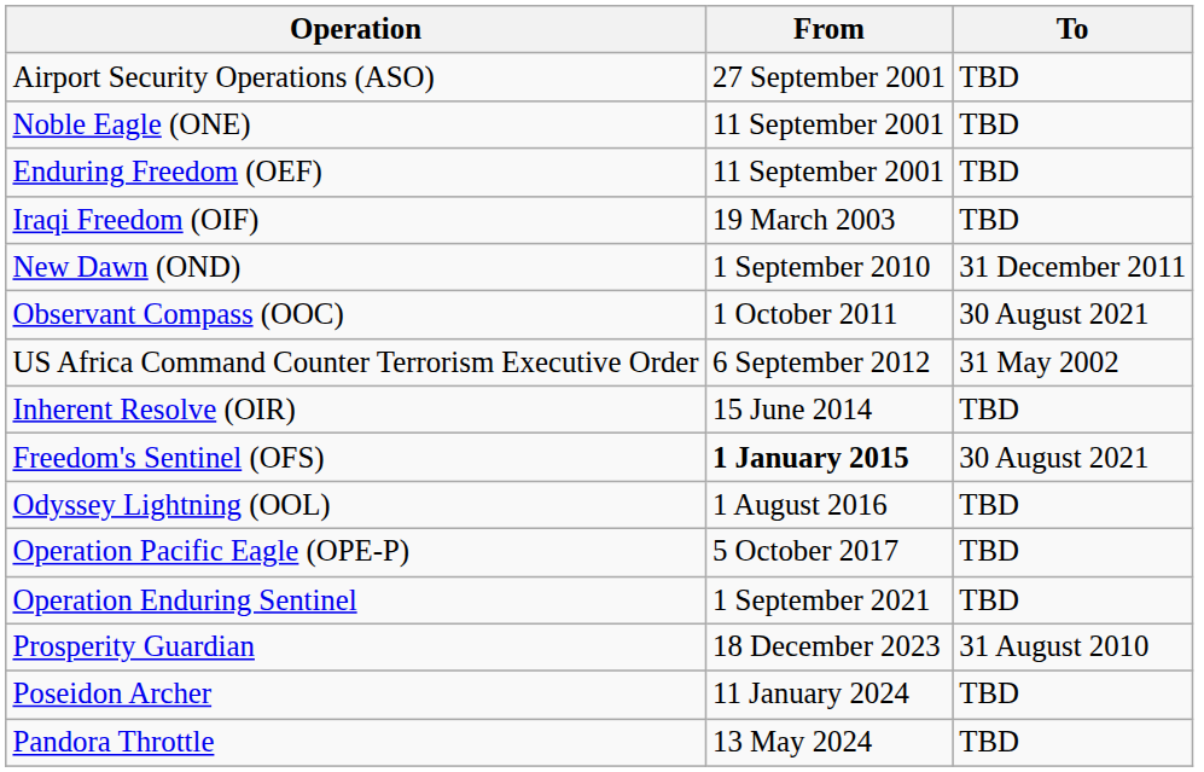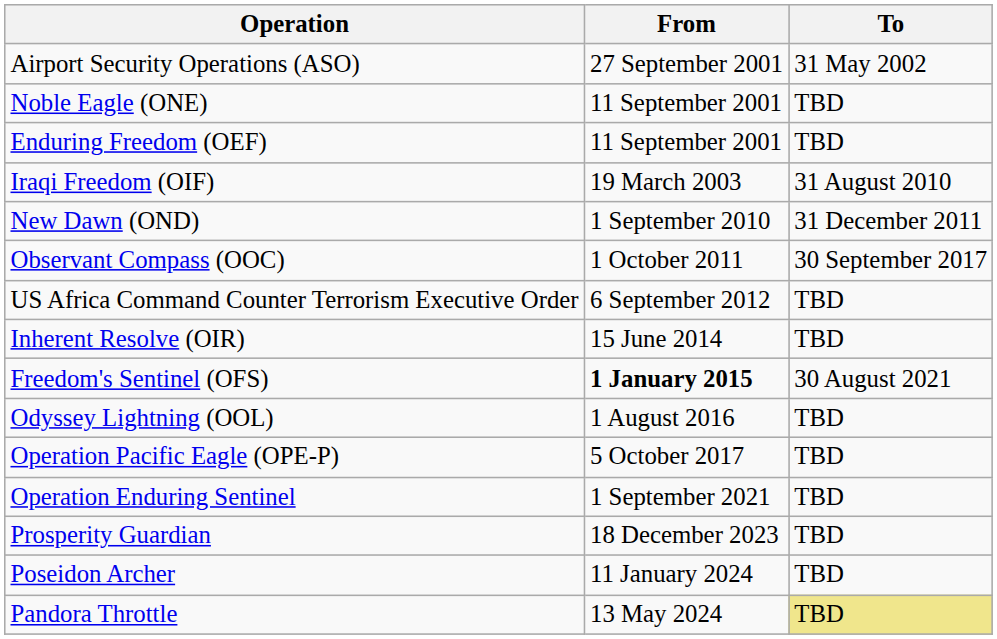Airport Security Operations (ASO) | To: TBD -> 31 May 2002
Iraqi Freedom (OIF) | To: TBD -> 31 August 2010
Observant Compass (OOC) | To: 30 August 2021 -> 30 September 2017
US Africa Command Counter Terrorism Executive Order | To: 31 May 2002 -> TBD
Prosperity Guardian | To: 31 August 2010 -> TBD
Pandora Throttle | To: no background -> khaki background
